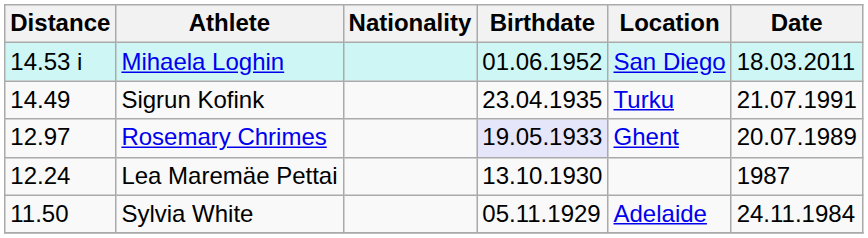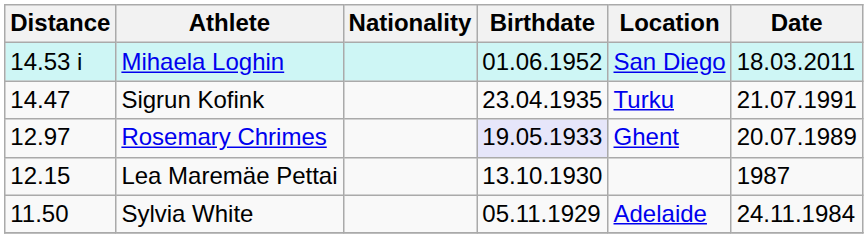Sigrun Kofink | Distance: 14.49 -> 14.47
Lea Maremäe Pettai | Distance: 12.24 -> 12.15
